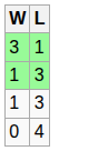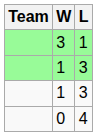+ column: Team
